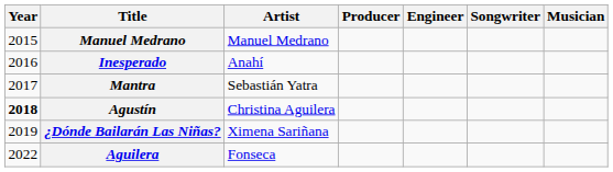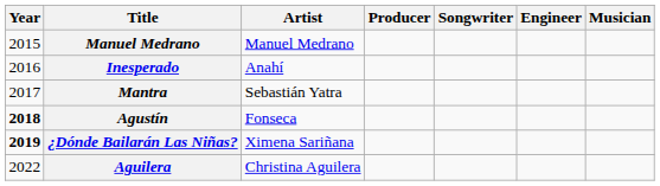columns swapped: Engineer <-> Songwriter
Agustín | Artist: Christina Aguilera -> Fonseca
¿Dónde Bailarán Las Niñas? | Year: normal -> bold
Aguilera | Artist: Fonseca -> Christina Aguilera
